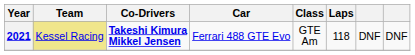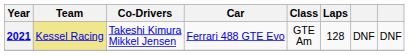2021 | Co-Drivers: bold -> normal
2021 | Laps: 118 -> 128
